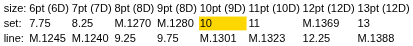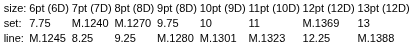set: | column 3: 8.25 -> M.1240
set: | column 5: M.1280 -> 9.75
set: | column 6: gold background -> no background
line: | column 3: M.1240 -> 8.25
line: | column 5: 9.75 -> M.1280
